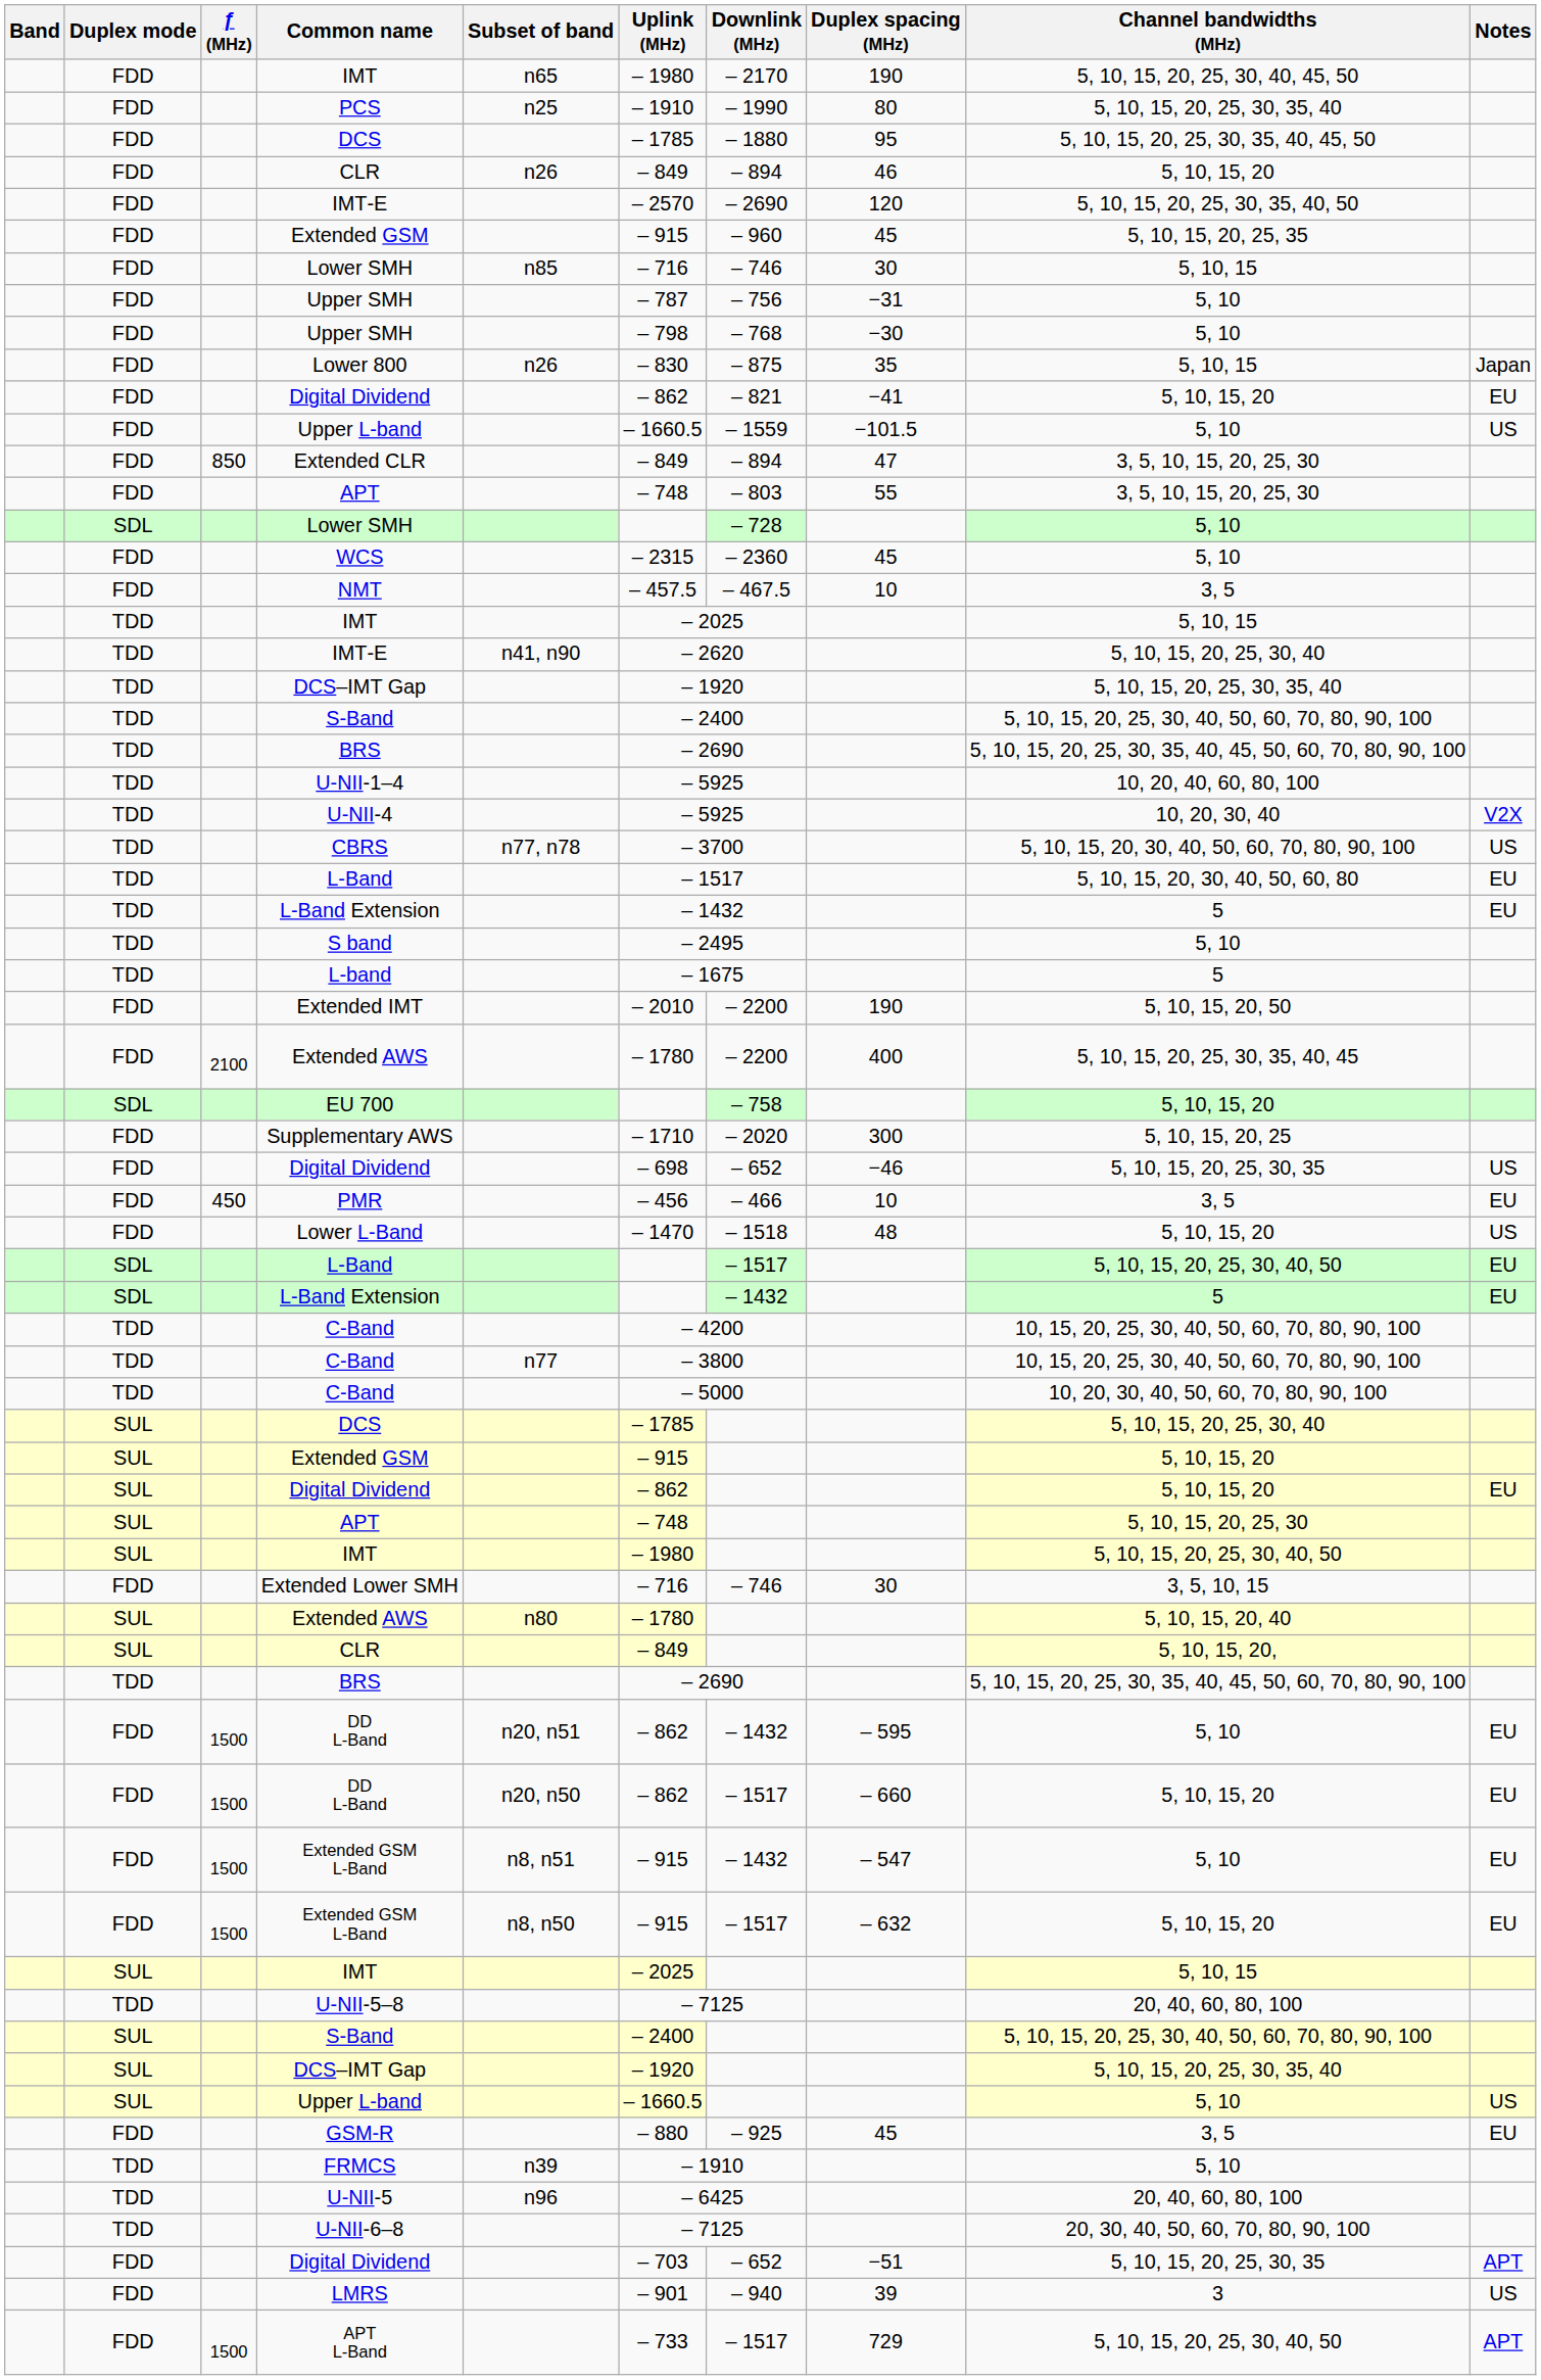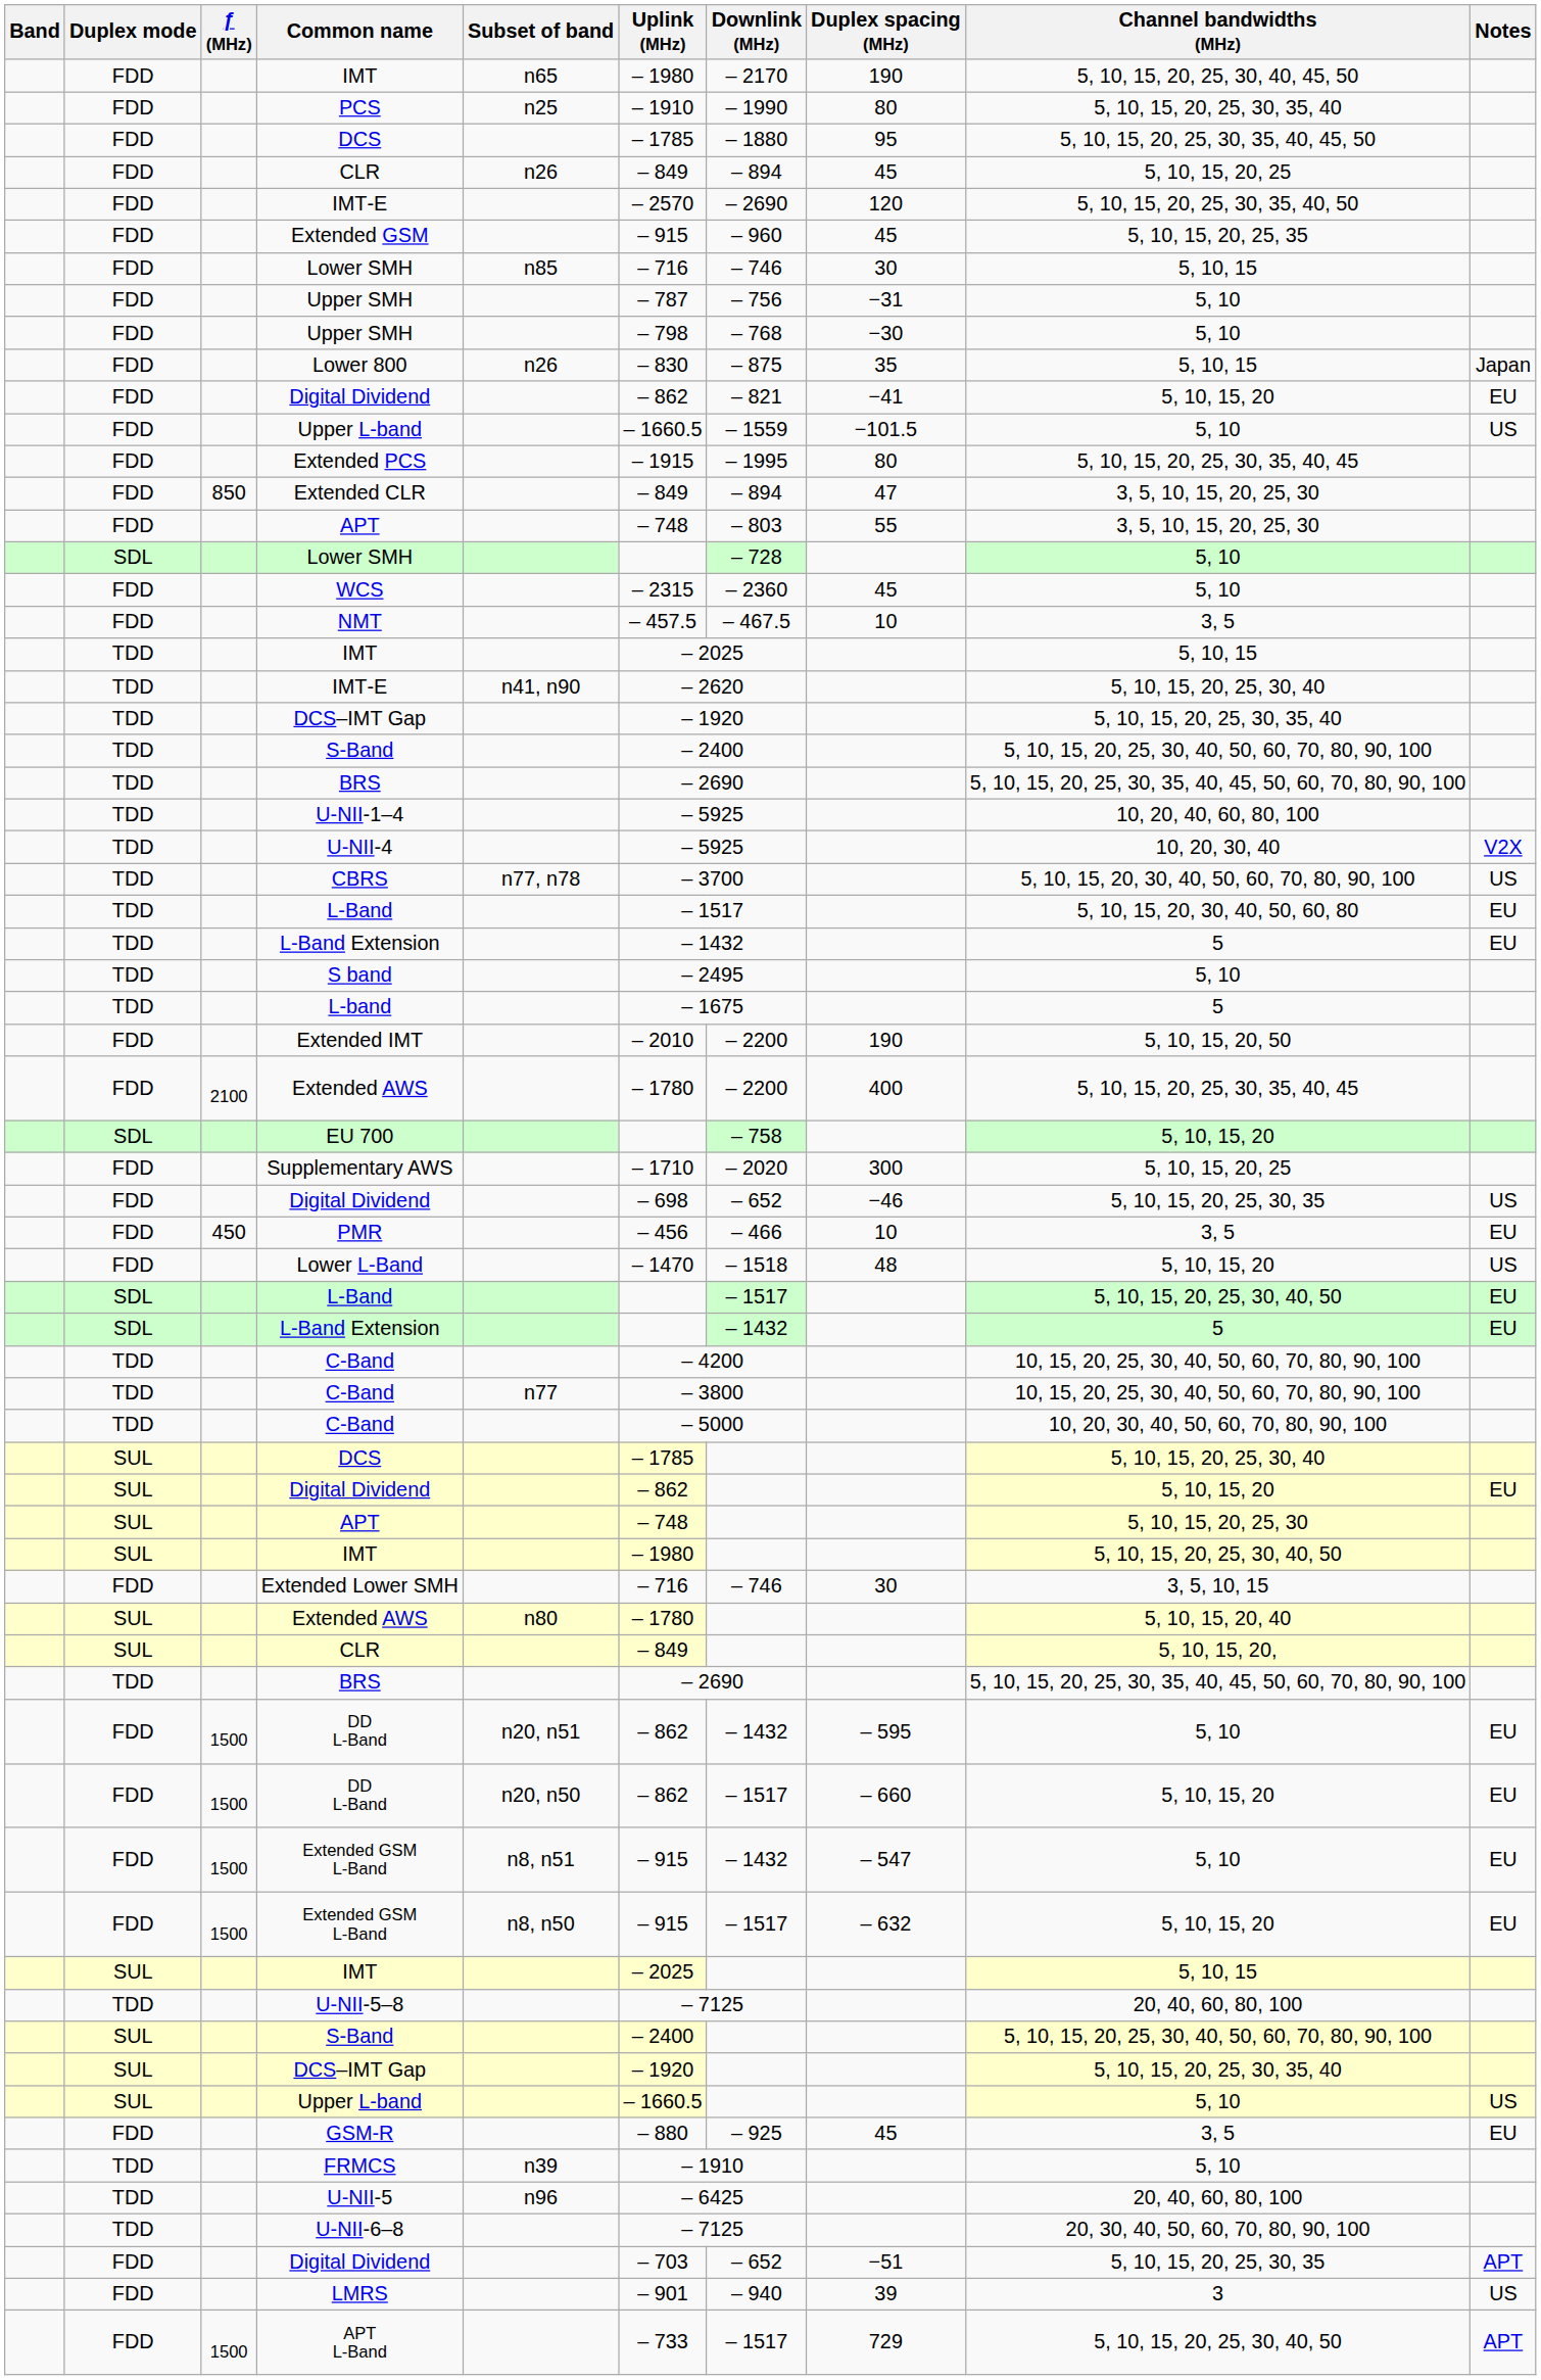FDD / CLR | Duplex spacing (MHz): 46 -> 45
FDD / CLR | Channel bandwidths (MHz): 5, 10, 15, 20 -> 5, 10, 15, 20, 25
+ row: FDD | Extended PCS | – 1915 | – 1995 | 80 | 5, 10, 15, 20, 25, 30, 35, 40, 45
- row: SUL | Extended GSM | – 915 | 5, 10, 15, 20
